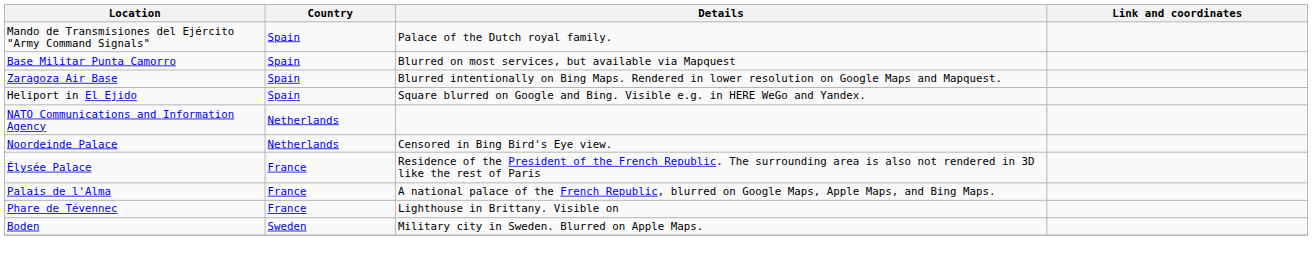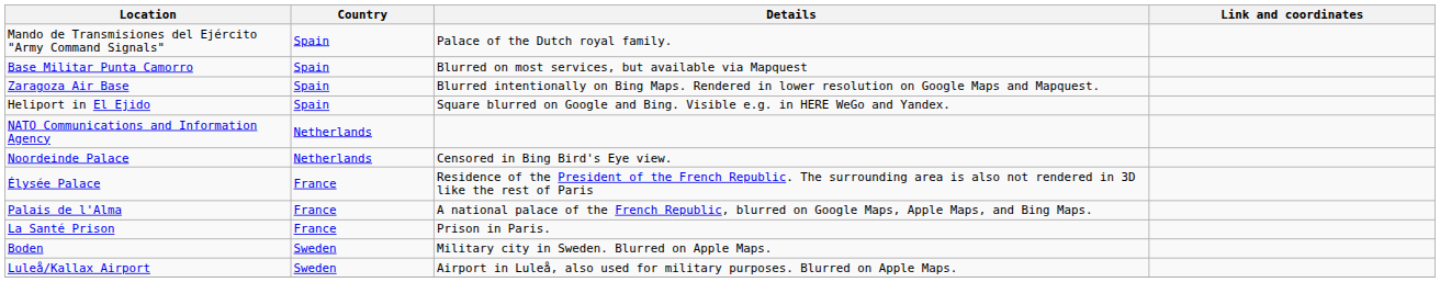+ row: La Santé Prison | France | Prison in Paris.
- row: Phare de Tévennec | France | Lighthouse in Brittany. Visible on
+ row: Luleå/Kallax Airport | Sweden | Airport in Luleå, also used for military purposes. Blurred on Apple Maps.
